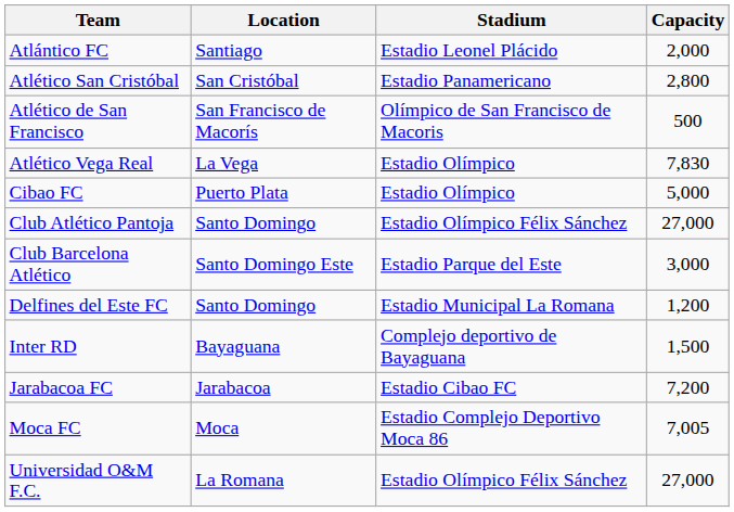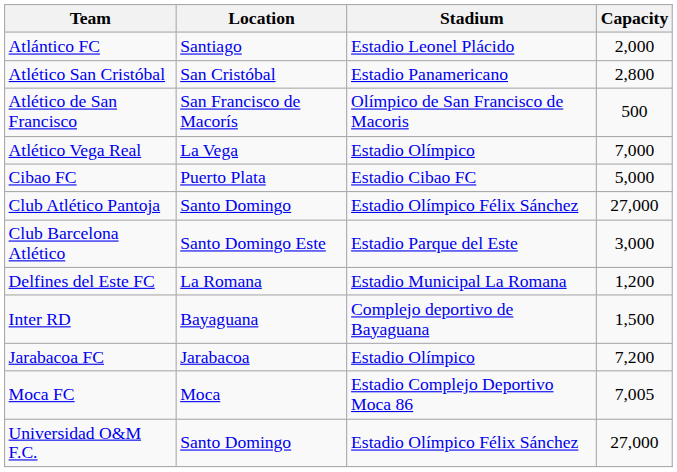Atlético Vega Real | Capacity: 7,830 -> 7,000
Cibao FC | Stadium: Estadio Olímpico -> Estadio Cibao FC
Delfines del Este FC | Location: Santo Domingo -> La Romana
Jarabacoa FC | Stadium: Estadio Cibao FC -> Estadio Olímpico
Universidad O&M F.C. | Location: La Romana -> Santo Domingo
